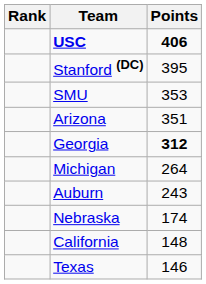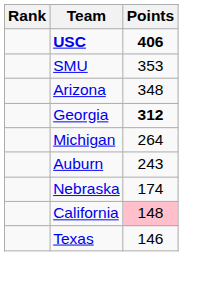- row: Stanford (DC) | 395
Arizona | Points: 351 -> 348
California | Points: no background -> pink background
